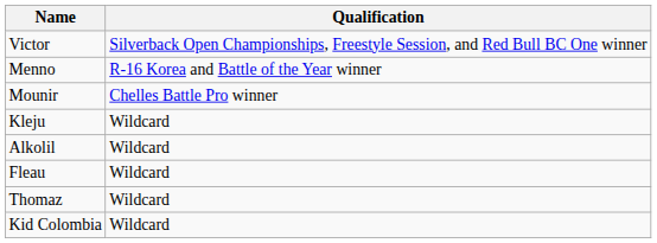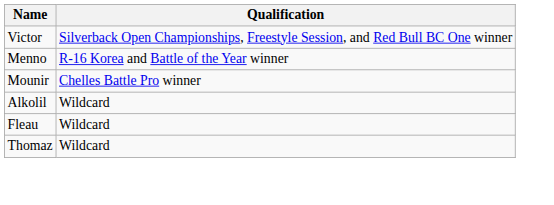- row: Kleju | Wildcard
- row: Kid Colombia | Wildcard
